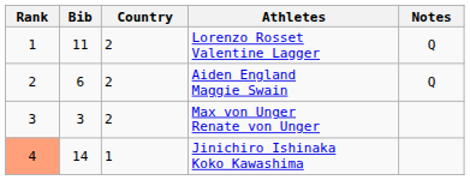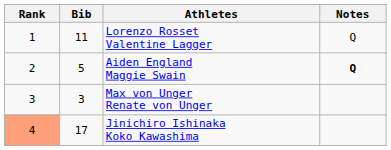- column: Country | 2 | 2 | 2 | 1
Aiden England Maggie Swain | Bib: 6 -> 5
Aiden England Maggie Swain | Notes: normal -> bold
Jinichiro Ishinaka Koko Kawashima | Bib: 14 -> 17
